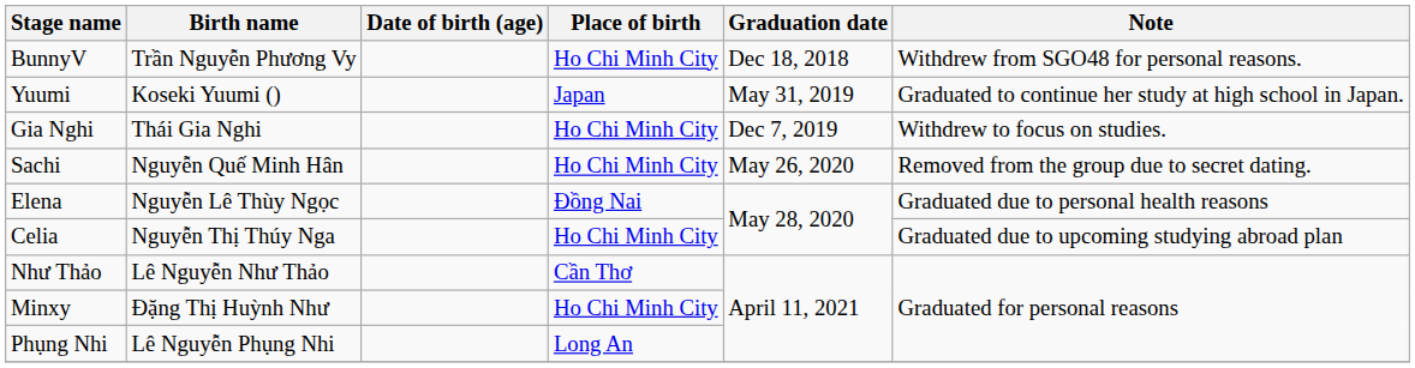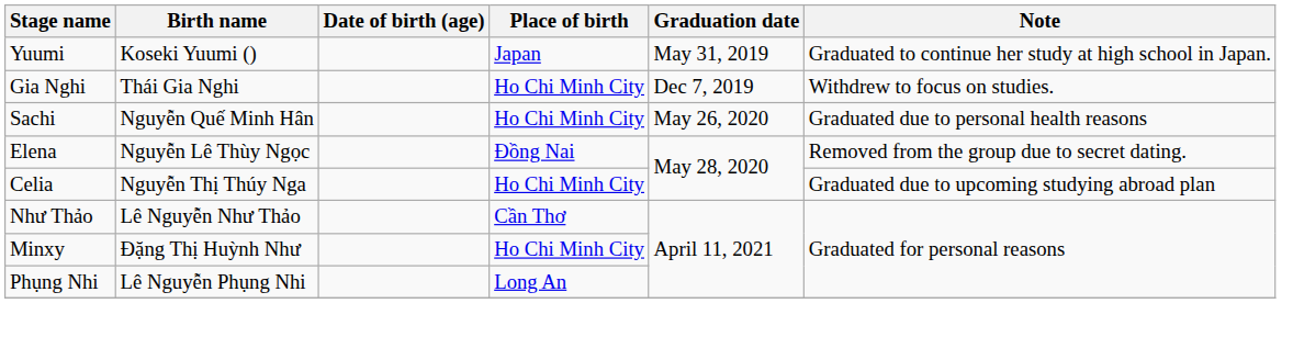- row: BunnyV | Trần Nguyễn Phương Vy | Ho Chi Minh City | Dec 18, 2018 | Withdrew from SGO48 for personal reasons.
Sachi | Note: Removed from the group due to secret dating. -> Graduated due to personal health reasons
Elena | Note: Graduated due to personal health reasons -> Removed from the group due to secret dating.
